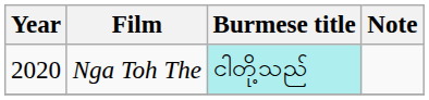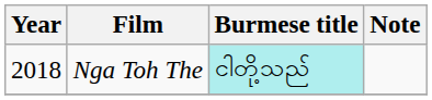Nga Toh The | Year: 2020 -> 2018
